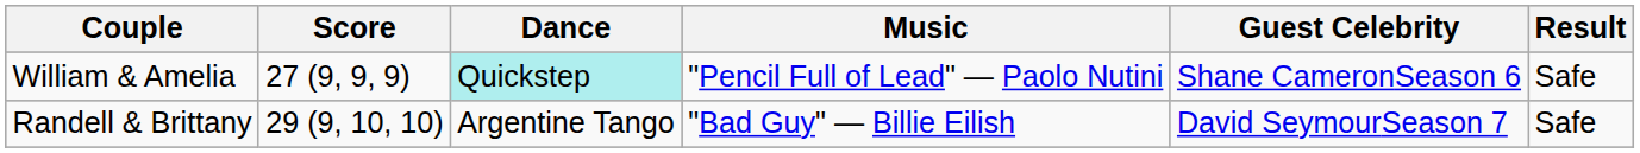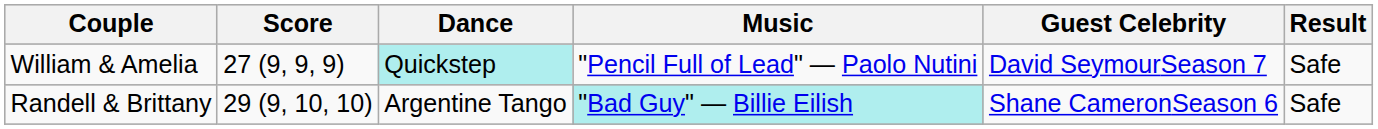William & Amelia | Guest Celebrity: Shane CameronSeason 6 -> David SeymourSeason 7
Randell & Brittany | Music: no background -> paleturquoise background
Randell & Brittany | Guest Celebrity: David SeymourSeason 7 -> Shane CameronSeason 6
